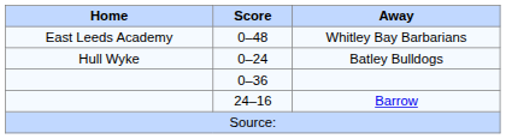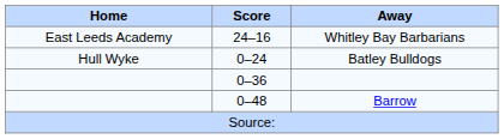Whitley Bay Barbarians | Score: 0–48 -> 24–16
Barrow | Score: 24–16 -> 0–48
